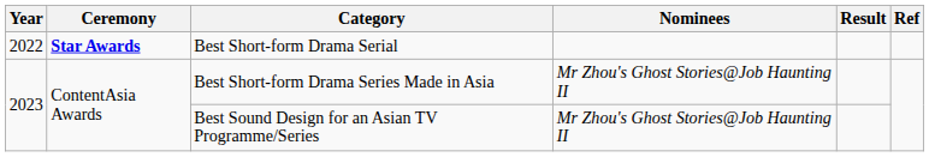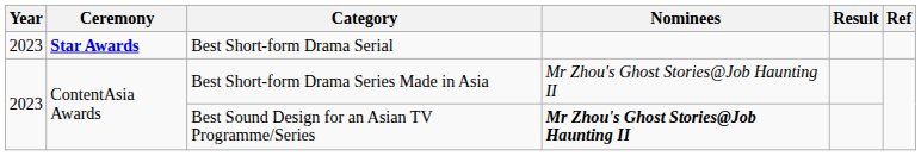Best Short-form Drama Serial | Year: 2022 -> 2023
Best Sound Design for an Asian TV Programme/Series | Nominees: normal -> bold
